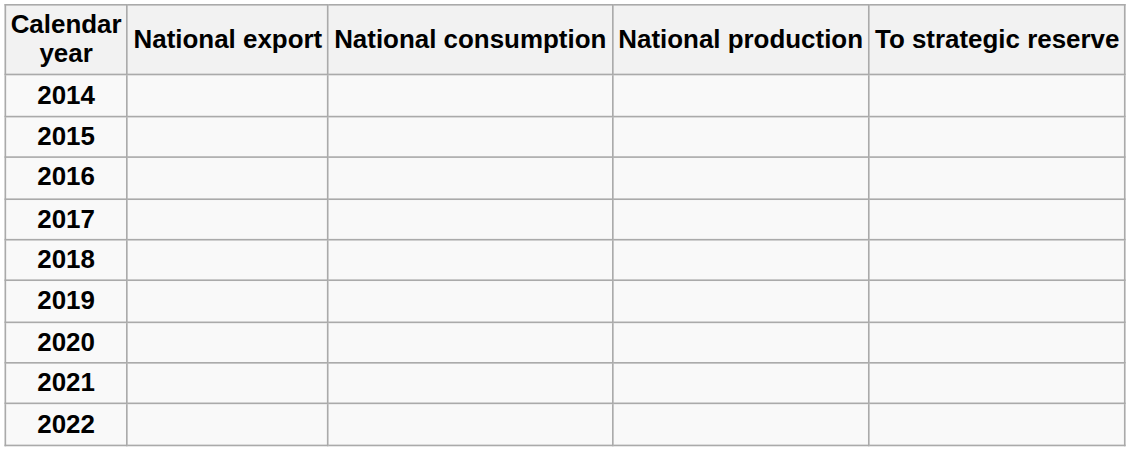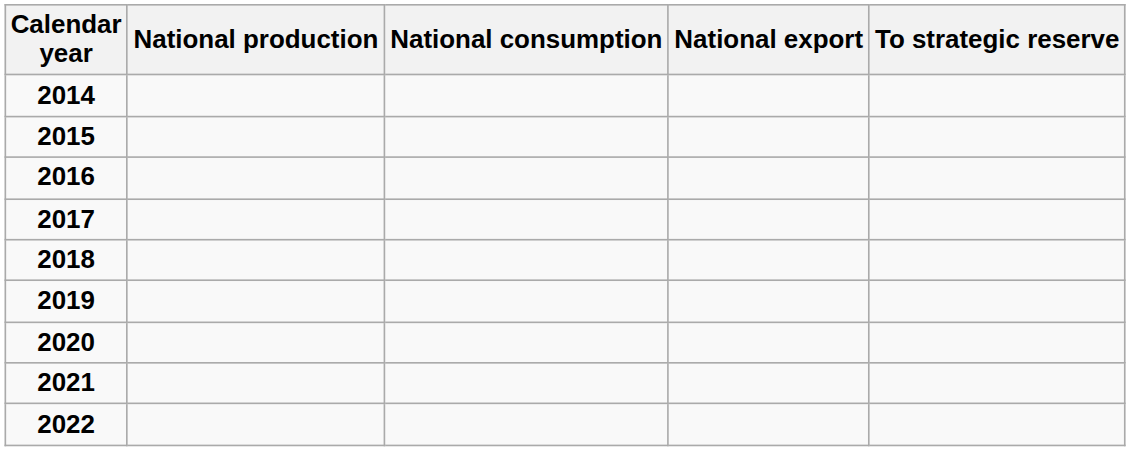columns swapped: National production <-> National export
